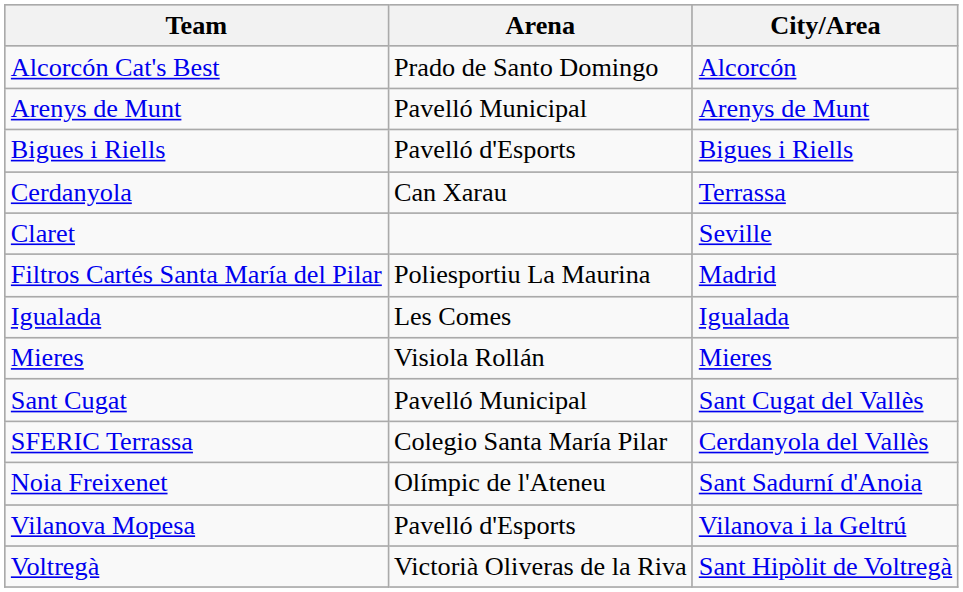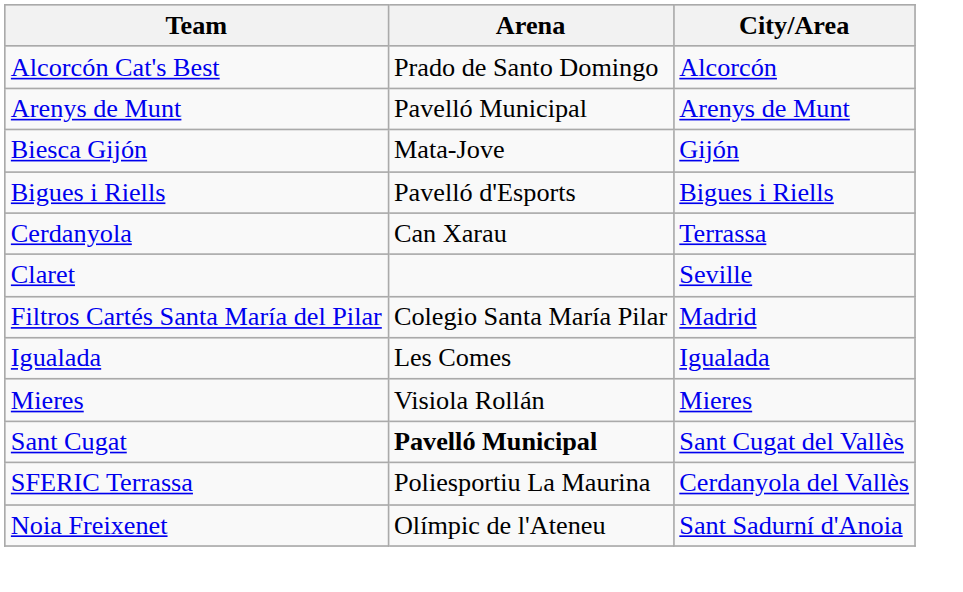+ row: Biesca Gijón | Mata-Jove | Gijón
Filtros Cartés Santa María del Pilar | Arena: Poliesportiu La Maurina -> Colegio Santa María Pilar
Sant Cugat | Arena: normal -> bold
SFERIC Terrassa | Arena: Colegio Santa María Pilar -> Poliesportiu La Maurina
- row: Vilanova Mopesa | Pavelló d'Esports | Vilanova i la Geltrú
- row: Voltregà | Victorià Oliveras de la Riva | Sant Hipòlit de Voltregà
